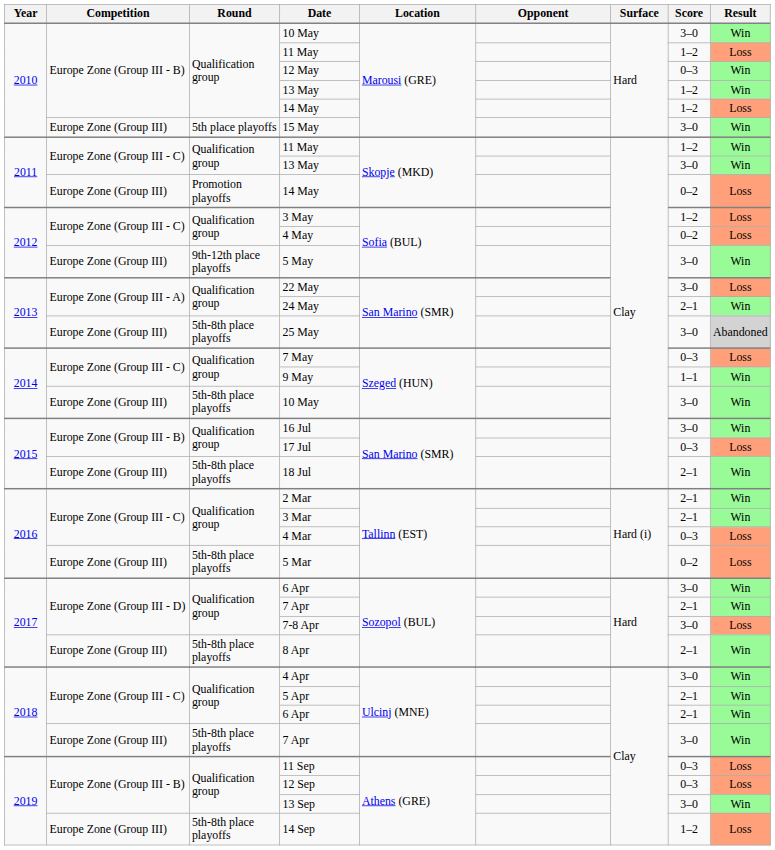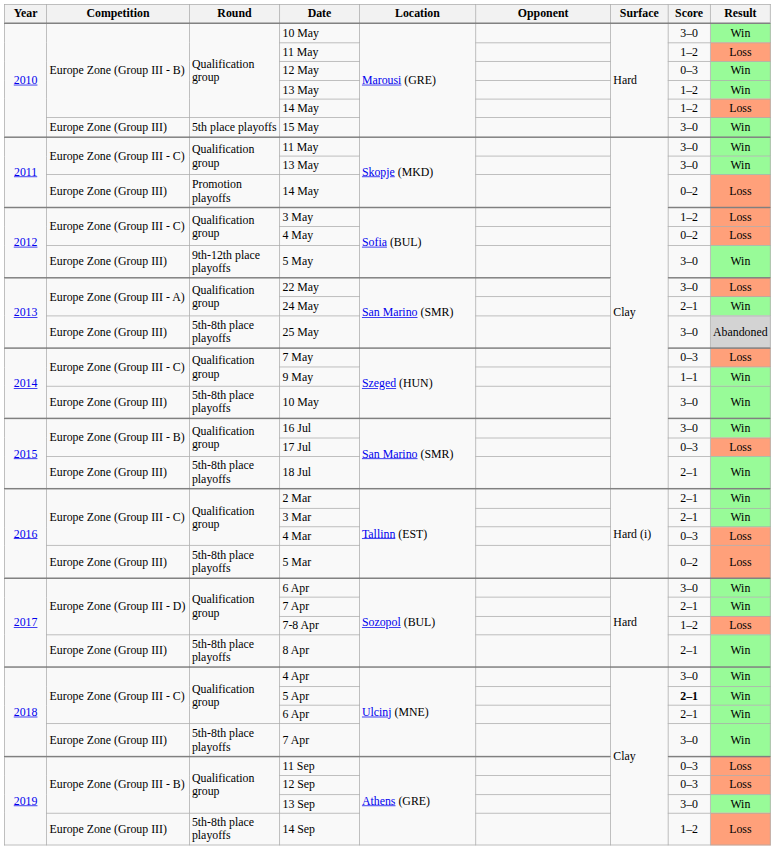2011 / 11 May | Score: 1–2 -> 3–0
7-8 Apr | Score: 3–0 -> 1–2
5 Apr | Score: normal -> bold
